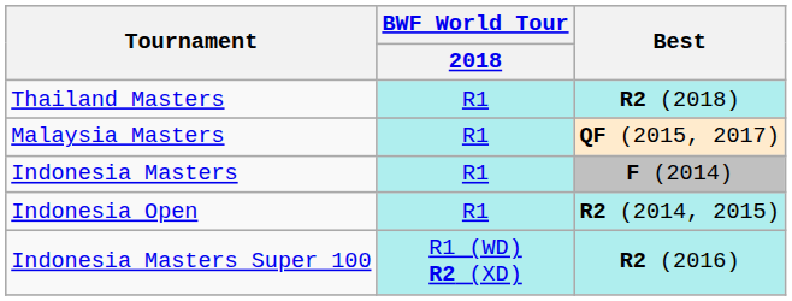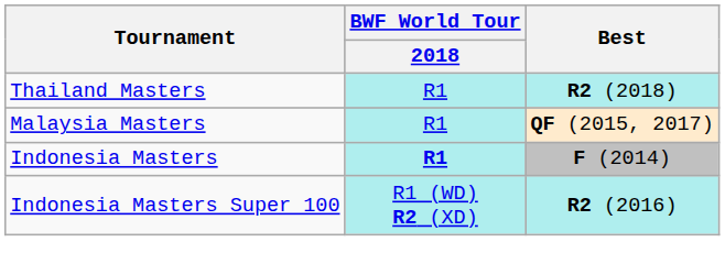Indonesia Masters | BWF World Tour / 2018: normal -> bold
- row: Indonesia Open | R1 | R2 (2014, 2015)
